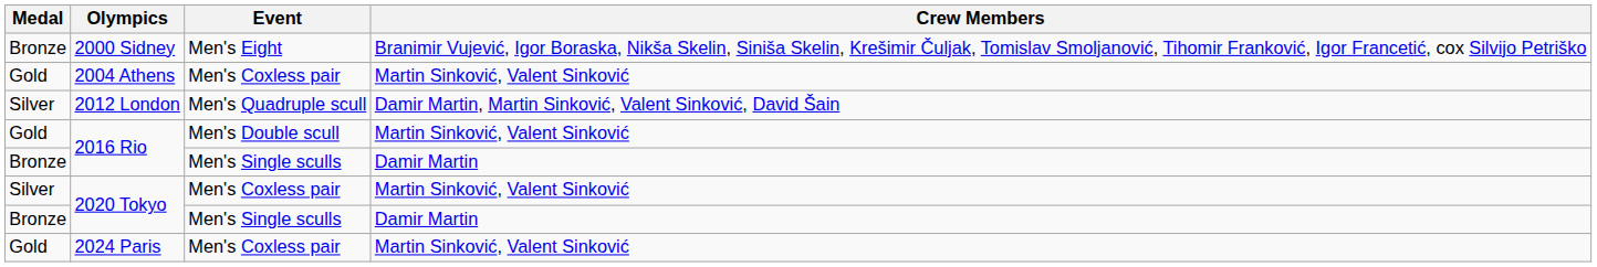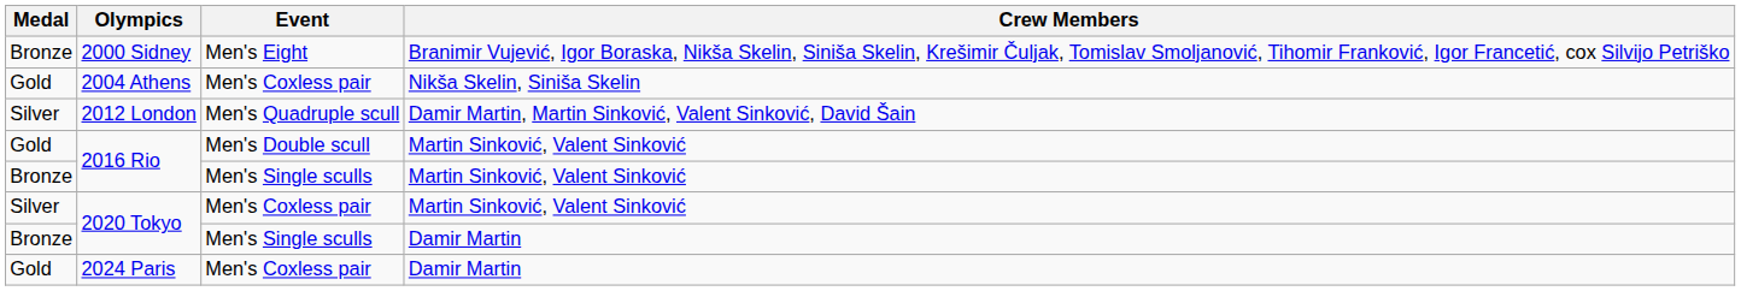2004 Athens | Crew Members: Martin Sinković, Valent Sinković -> Nikša Skelin, Siniša Skelin
2016 Rio / Men's Single sculls | Crew Members: Damir Martin -> Martin Sinković, Valent Sinković
2024 Paris | Crew Members: Martin Sinković, Valent Sinković -> Damir Martin
